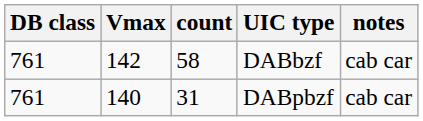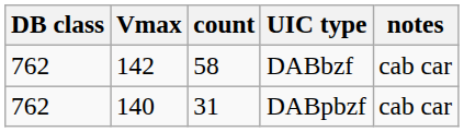DABbzf | DB class: 761 -> 762
DABpbzf | DB class: 761 -> 762
